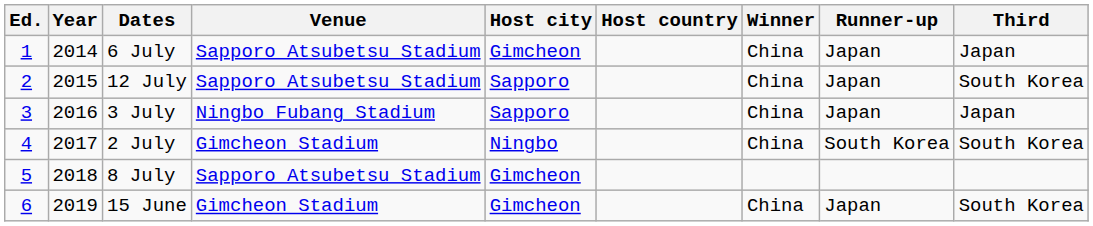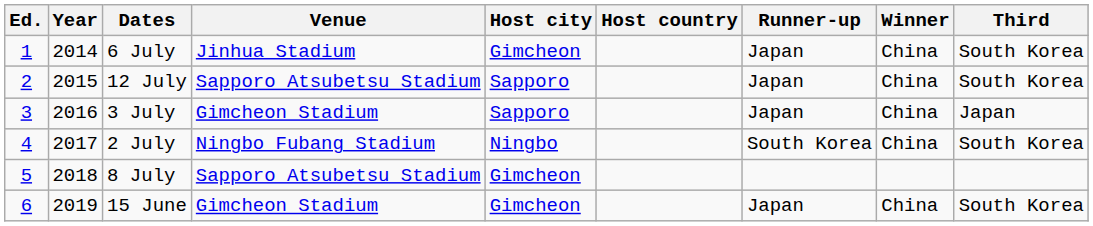columns swapped: Winner <-> Runner-up
6 July | Venue: Sapporo Atsubetsu Stadium -> Jinhua Stadium
6 July | Third: Japan -> South Korea
3 July | Venue: Ningbo Fubang Stadium -> Gimcheon Stadium
2 July | Venue: Gimcheon Stadium -> Ningbo Fubang Stadium
